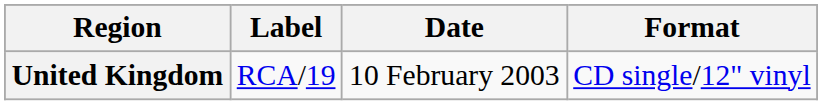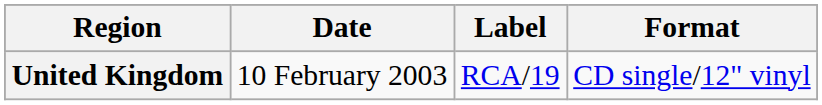columns swapped: Date <-> Label
